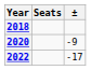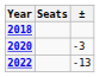2020 | ±: -9 -> -3
2022 | ±: -17 -> -13
